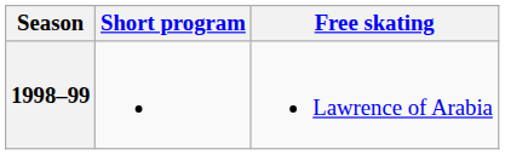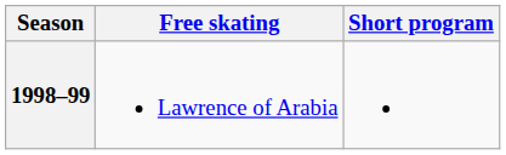columns swapped: Short program <-> Free skating
